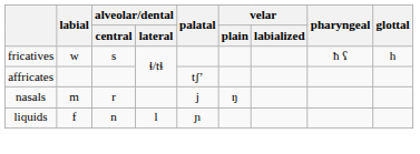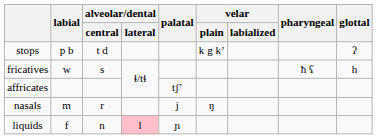+ row: stops | p b | t d | k g kʼ | ʔ
liquids | alveolar/dental / lateral: no background -> pink background
